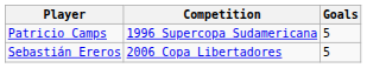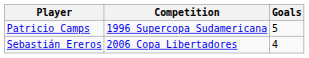Sebastián Ereros | Goals: 5 -> 4
